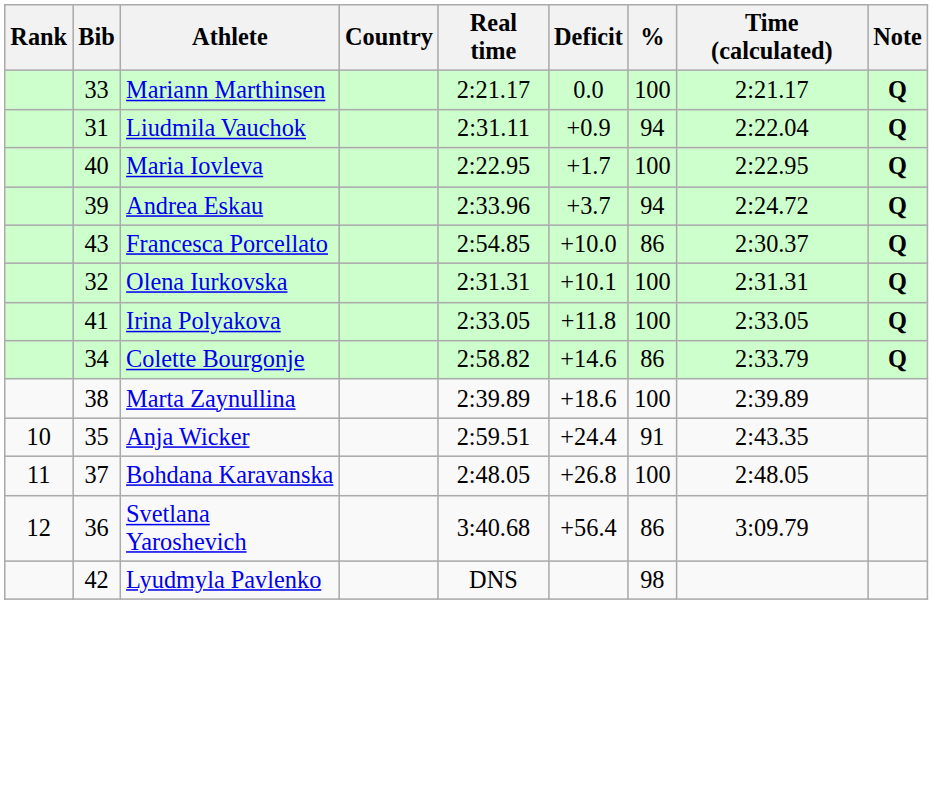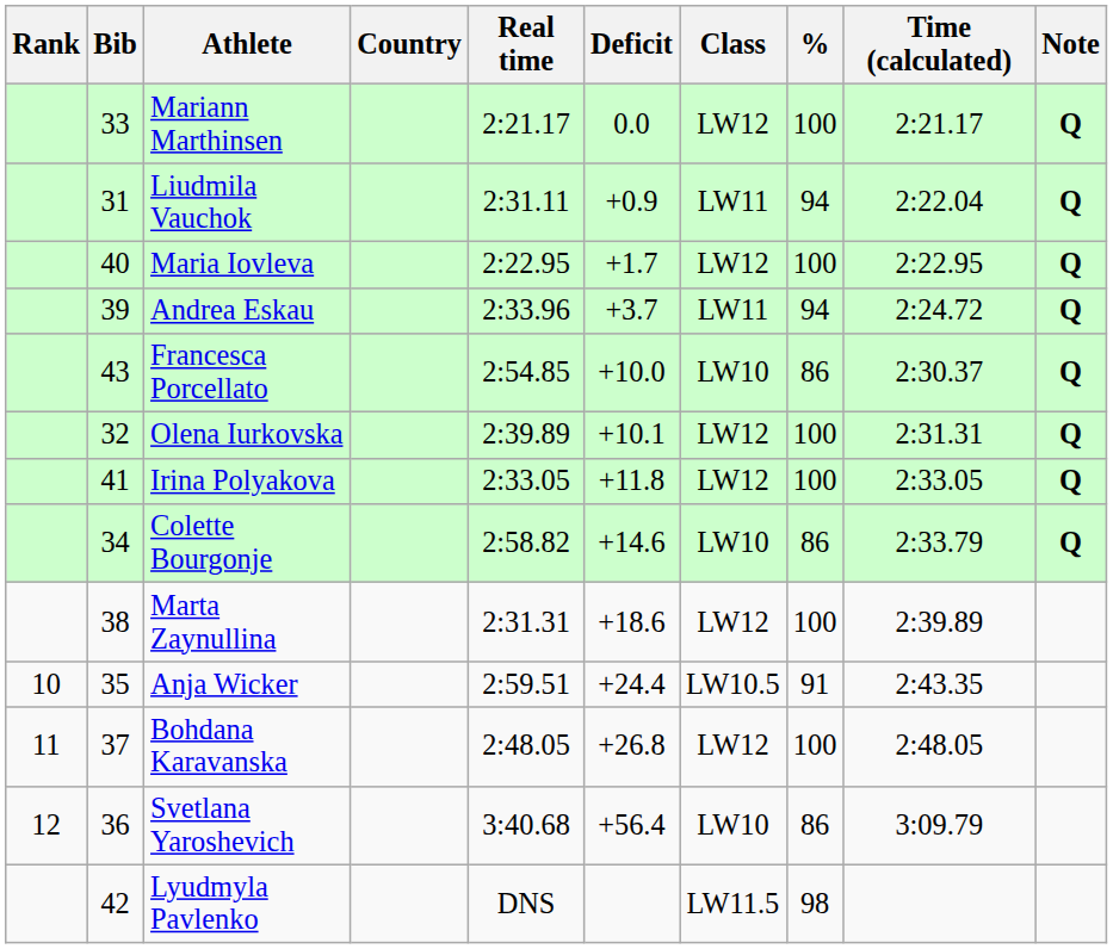+ column: Class | LW12 | LW11 | LW12 | LW11 | LW10 | LW12 | LW12 | LW10 | LW12 | LW10.5 | LW12 | LW10 | LW11.5
Olena Iurkovska | Real time: 2:31.31 -> 2:39.89
Marta Zaynullina | Real time: 2:39.89 -> 2:31.31
